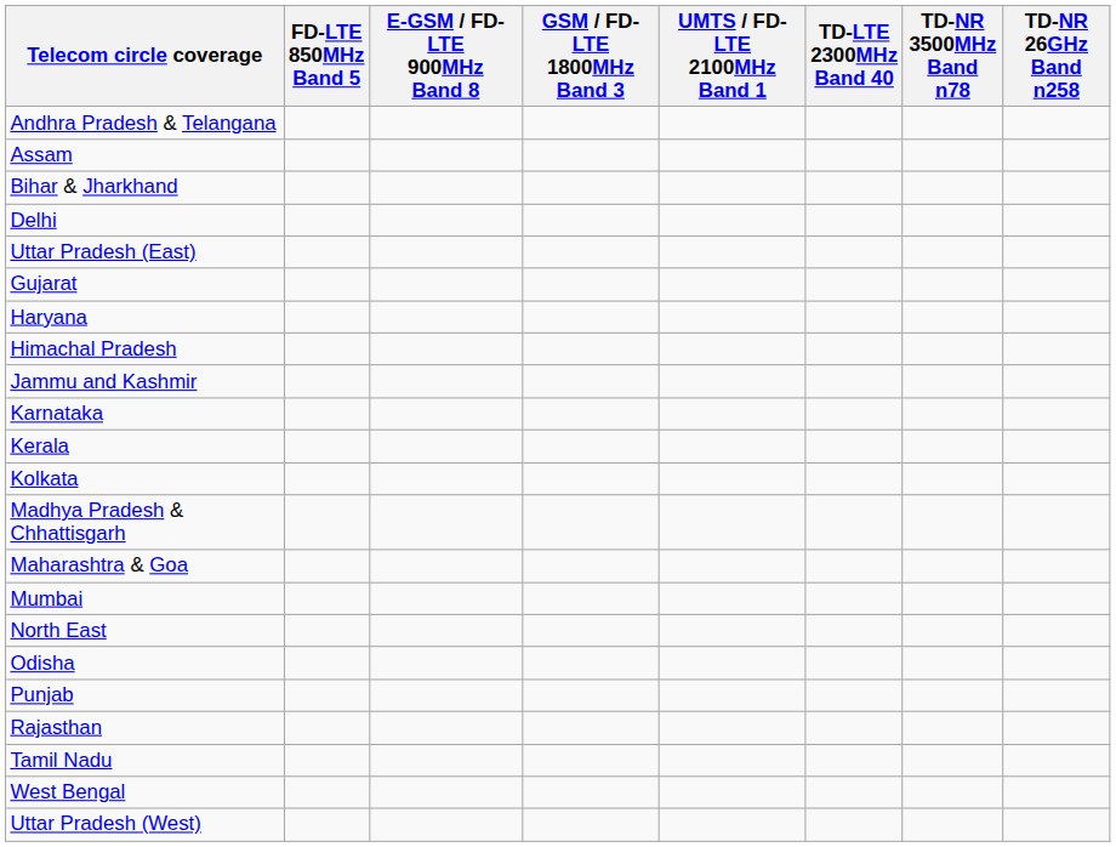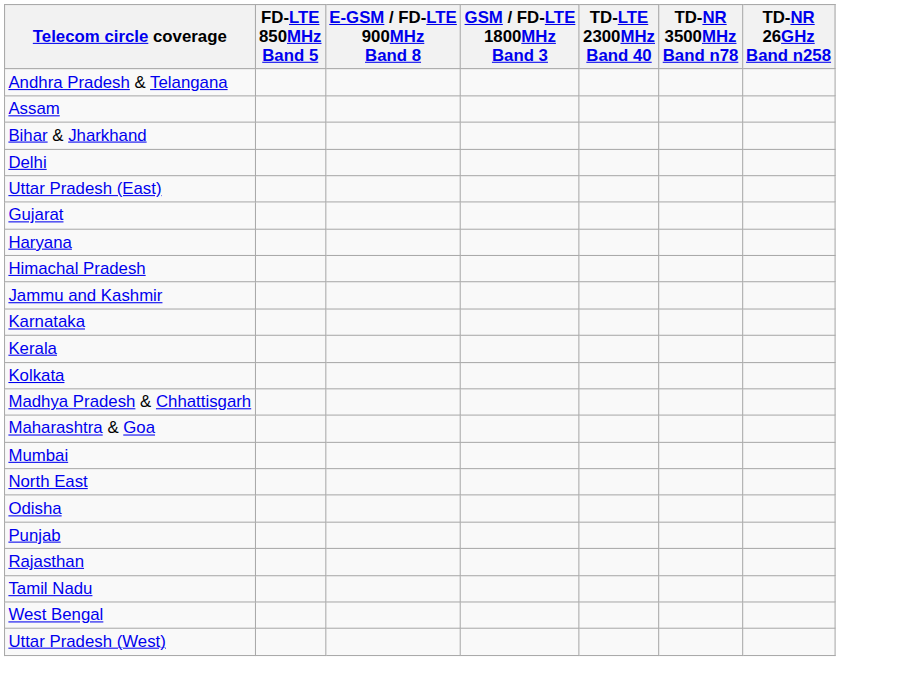- column: UMTS / FD-LTE 2100MHz Band 1
